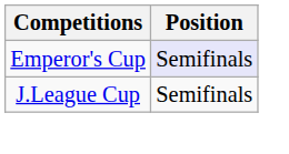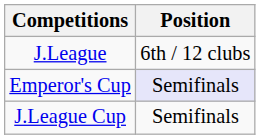+ row: J.League | 6th / 12 clubs
